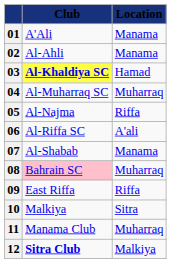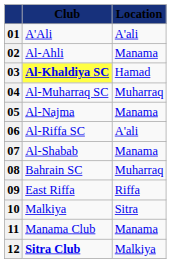01 | Location: Manama -> A'ali
05 | Location: Riffa -> Manama
08 | Club: pink background -> no background
11 | Location: Muharraq -> Manama
